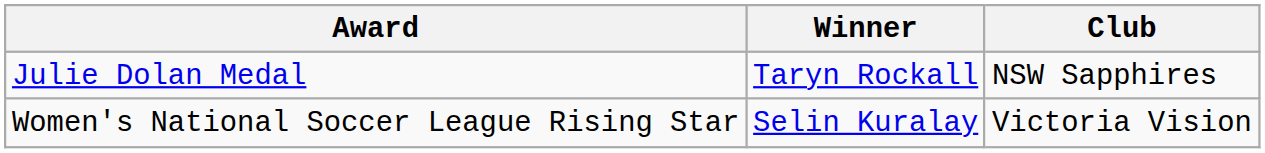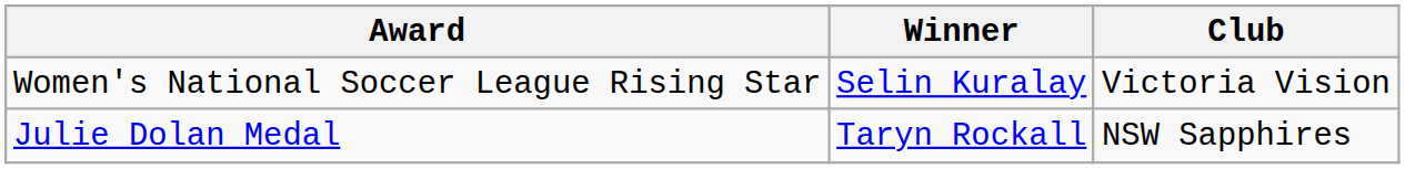rows swapped: Julie Dolan Medal <-> Women's National Soccer League Rising Star
